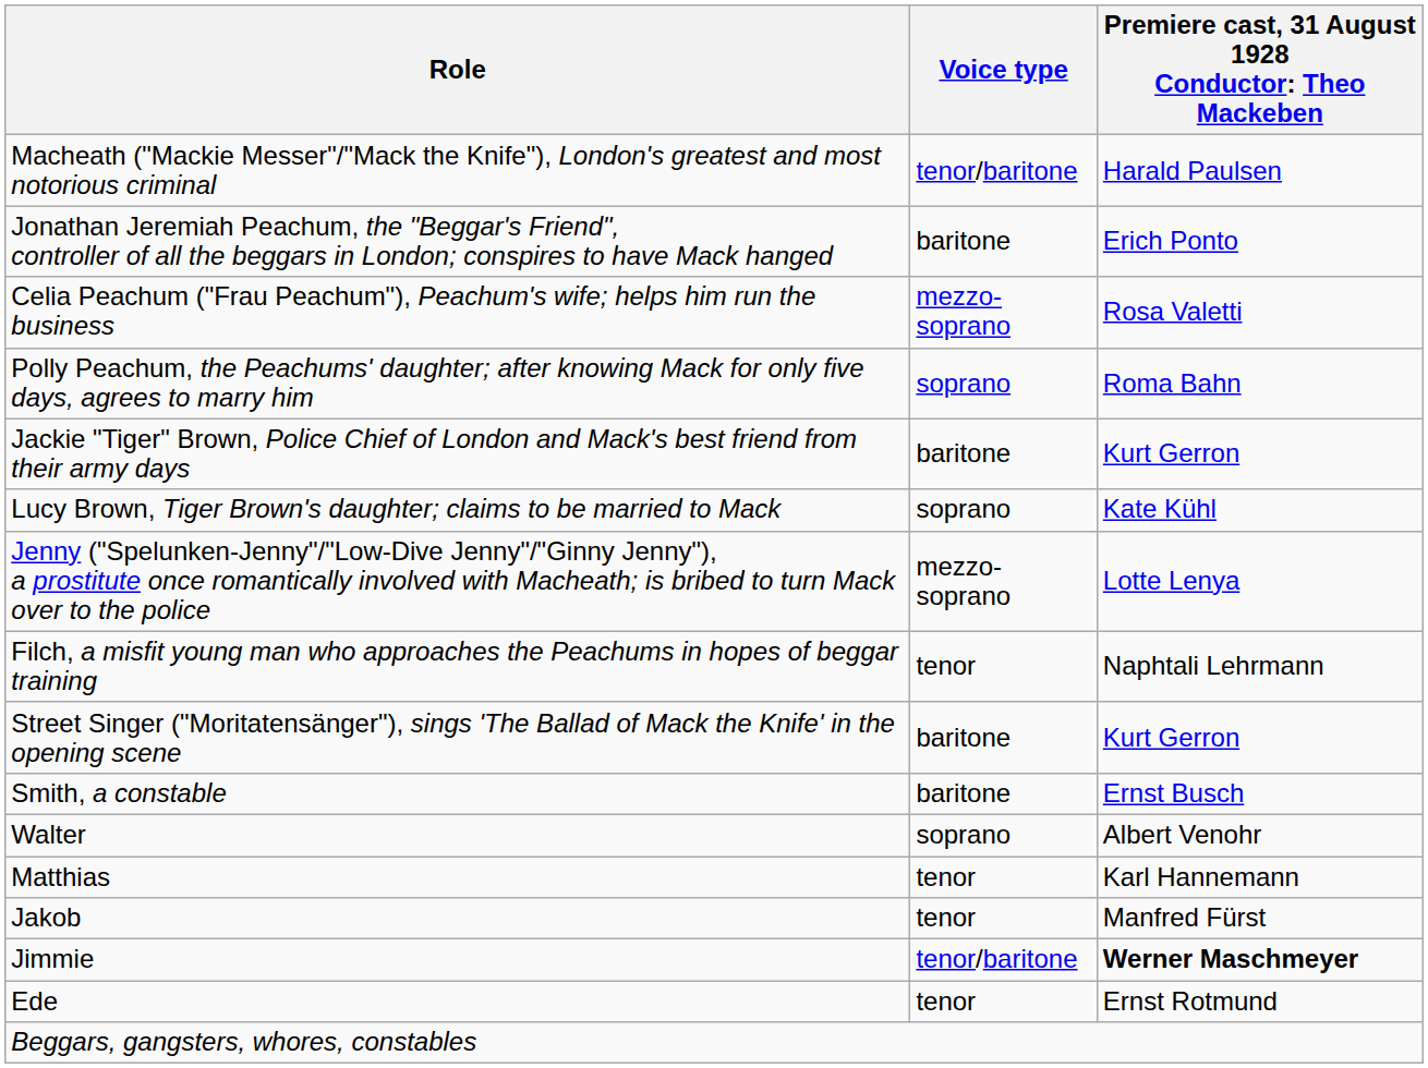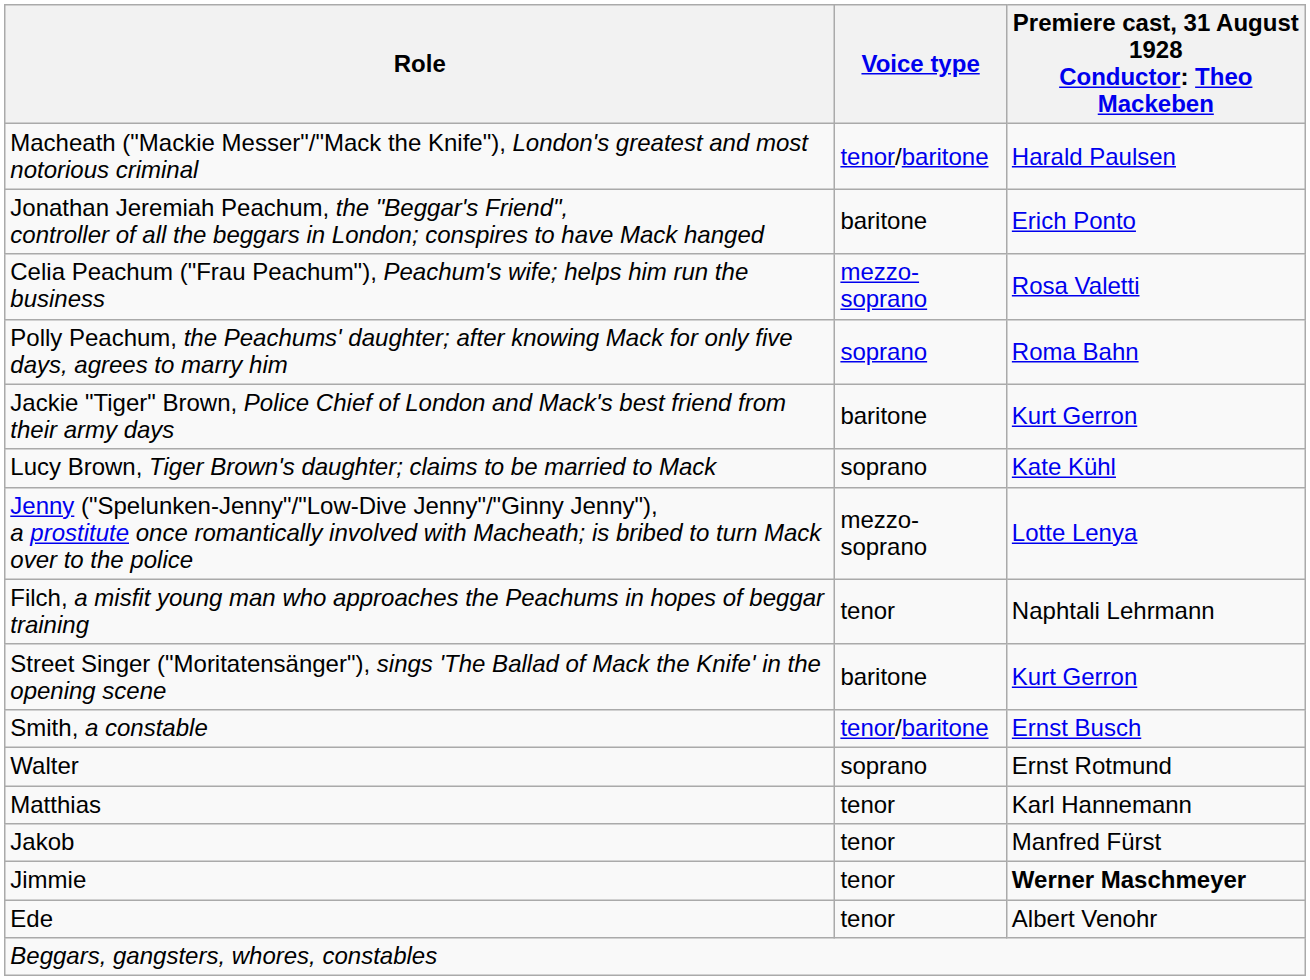Smith, a constable | Voice type: baritone -> tenor/baritone
Walter | column 3: Albert Venohr -> Ernst Rotmund
Jimmie | Voice type: tenor/baritone -> tenor
Ede | column 3: Ernst Rotmund -> Albert Venohr
